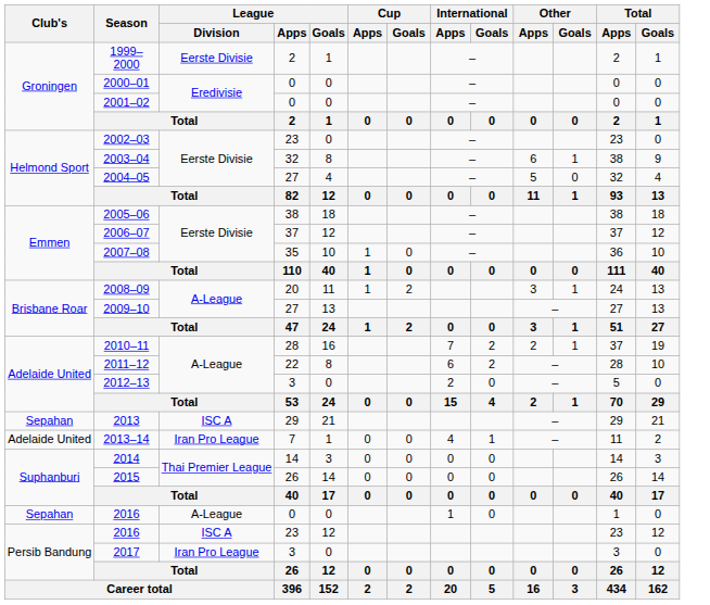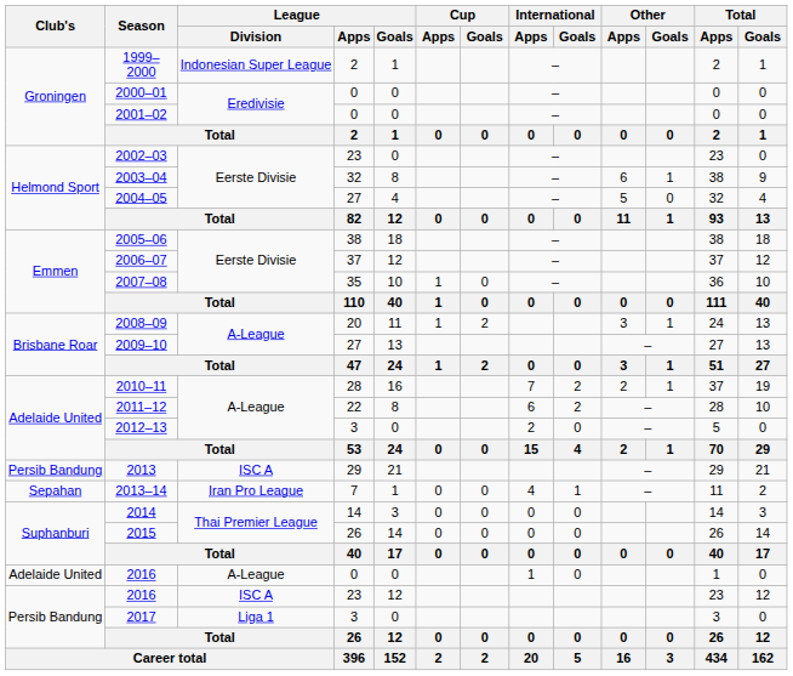1999–2000 | League / Division: Eerste Divisie -> Indonesian Super League
2013 | Club's: Sepahan -> Persib Bandung
2013–14 | Club's: Adelaide United -> Sepahan
2016 / 0 | Club's: Sepahan -> Adelaide United
2017 | League / Division: Iran Pro League -> Liga 1
